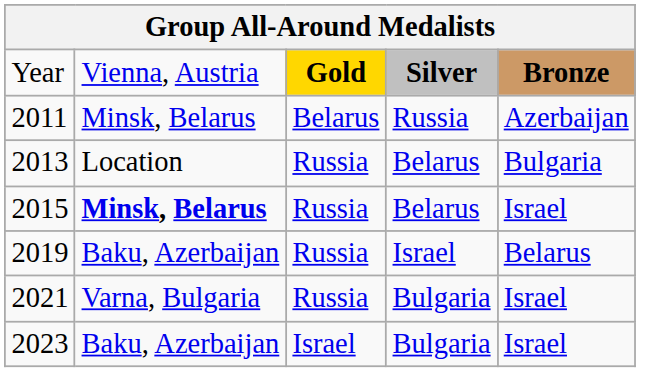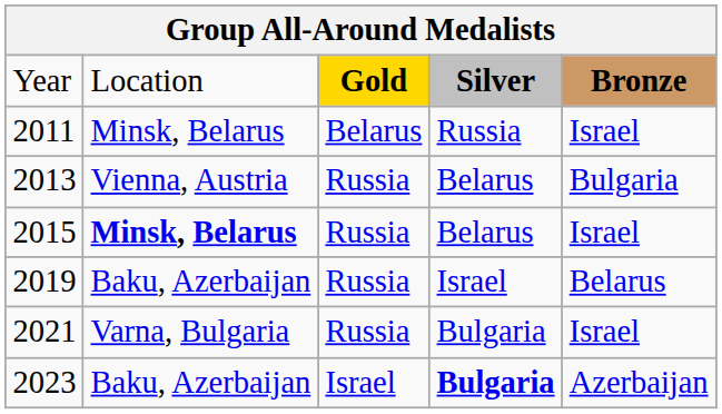Year | column 2: Vienna, Austria -> Location
2011 | column 5: Azerbaijan -> Israel
2013 | column 2: Location -> Vienna, Austria
2023 | column 4: normal -> bold
2023 | column 5: Israel -> Azerbaijan
